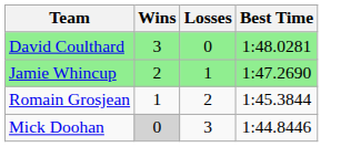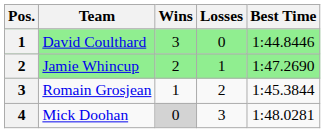+ column: Pos. | 1 | 2 | 3 | 4
David Coulthard | Best Time: 1:48.0281 -> 1:44.8446
Mick Doohan | Best Time: 1:44.8446 -> 1:48.0281
